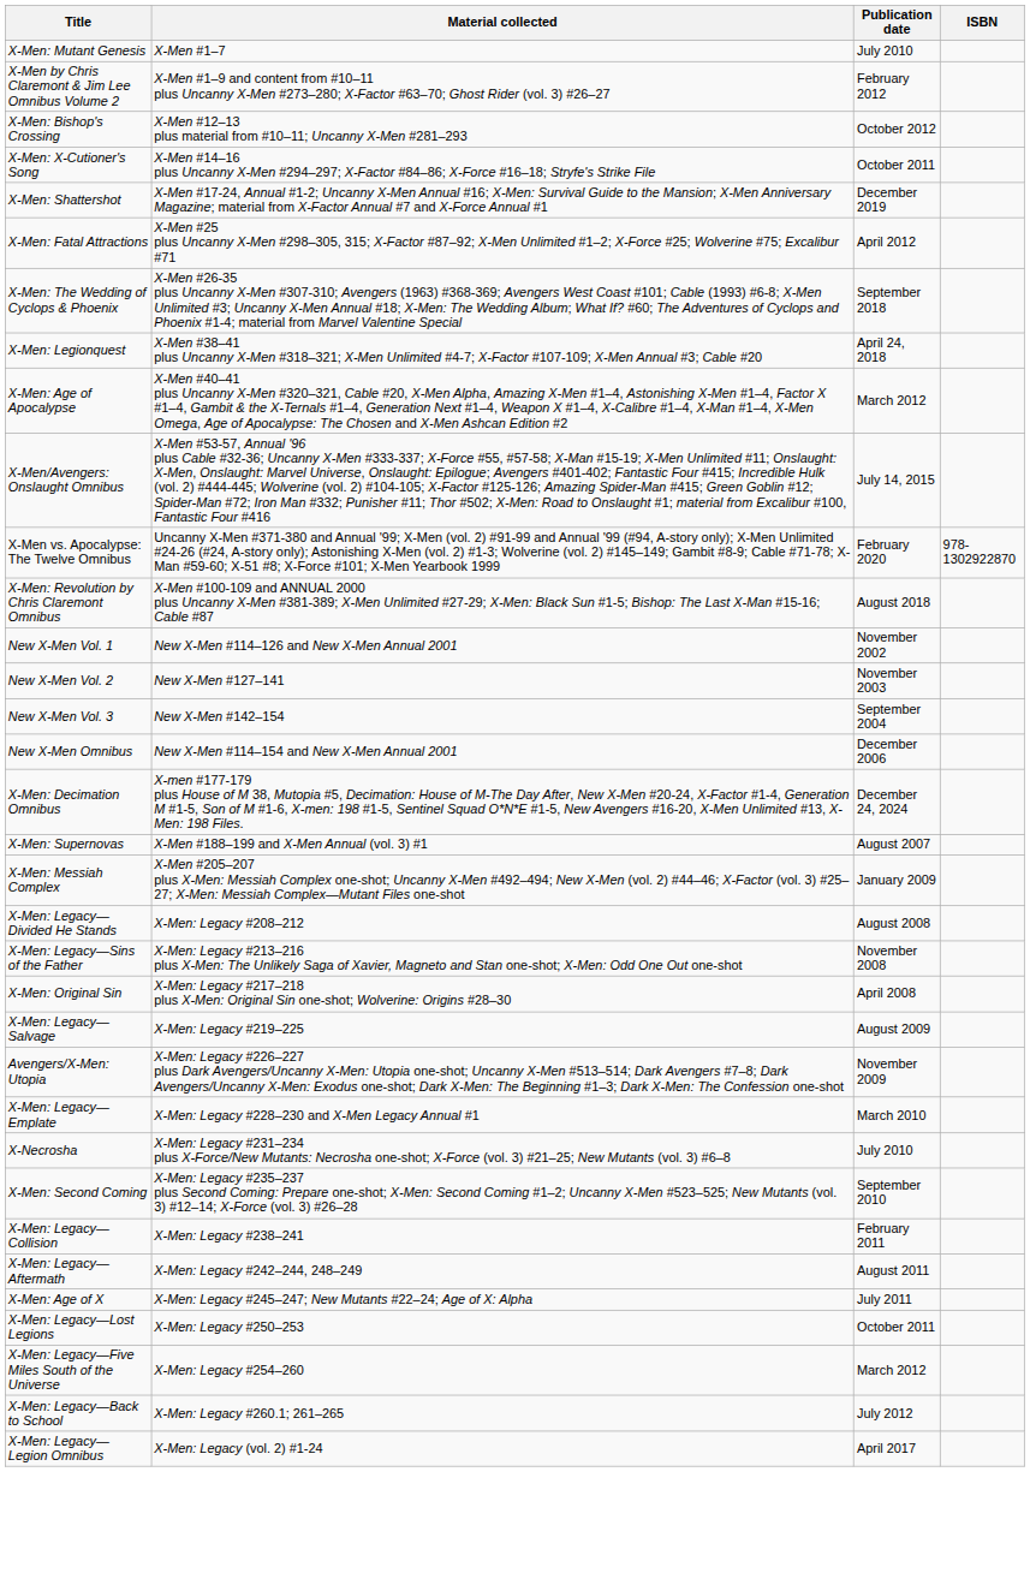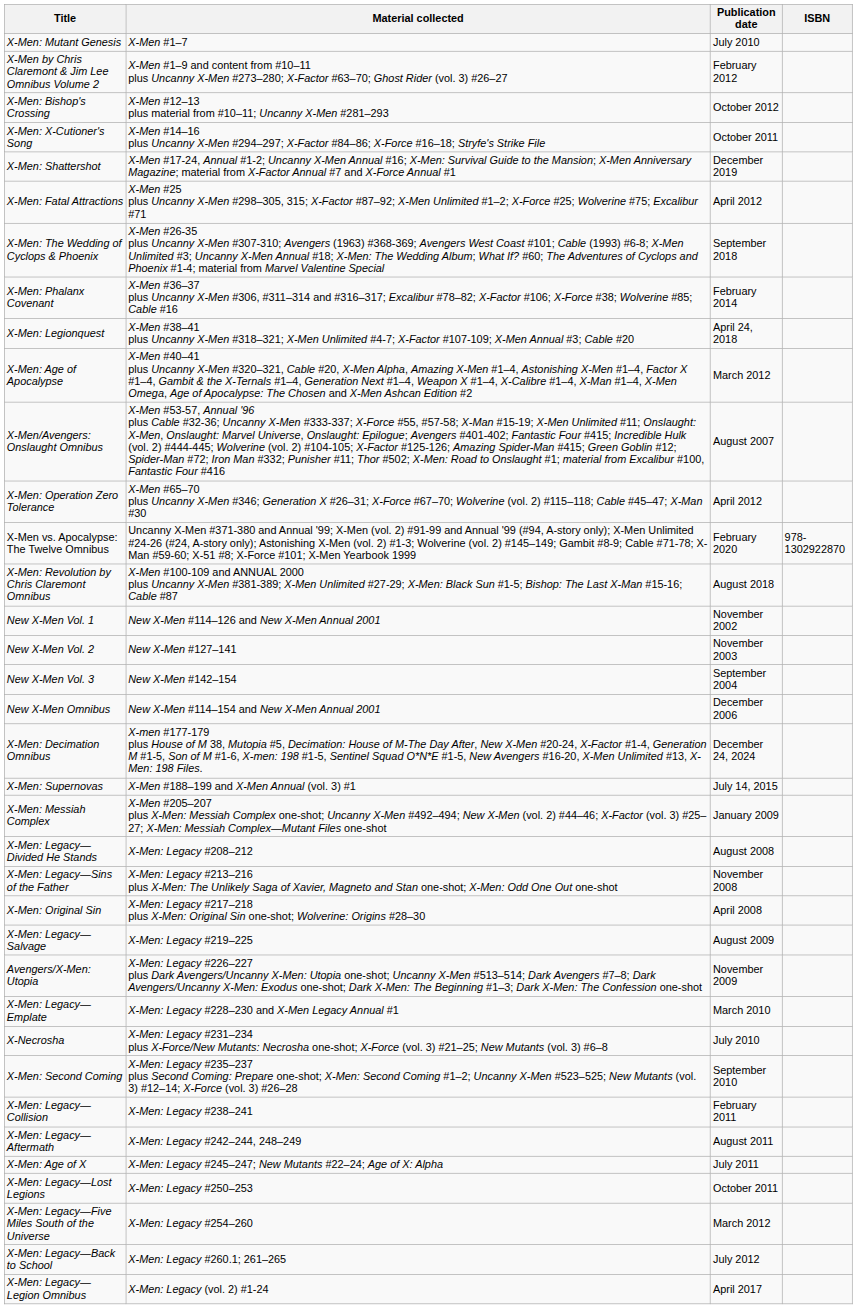+ row: X-Men: Phalanx Covenant | X-Men #36–37 plus Uncanny X-Men #306, #311–314 and #316–317; Excalibur #78–82; X-Factor #106; X-Force #38; Wolverine #85; Cable #16 | February 2014
X-Men/Avengers: Onslaught Omnibus | Publication date: July 14, 2015 -> August 2007
+ row: X-Men: Operation Zero Tolerance | X-Men #65–70 plus Uncanny X-Men #346; Generation X #26–31; X-Force #67–70; Wolverine (vol. 2) #115–118; Cable #45–47; X-Man #30 | April 2012
X-Men: Supernovas | Publication date: August 2007 -> July 14, 2015
